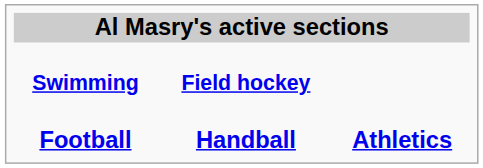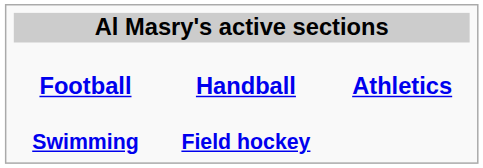rows swapped: Football <-> Swimming
